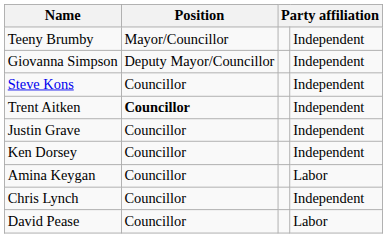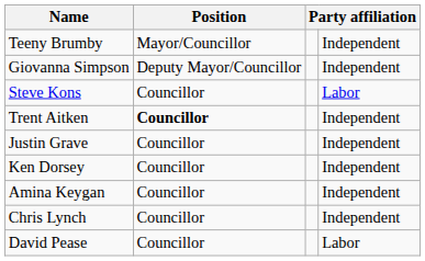Steve Kons | column 4: Independent -> Labor
Amina Keygan | column 4: Labor -> Independent
